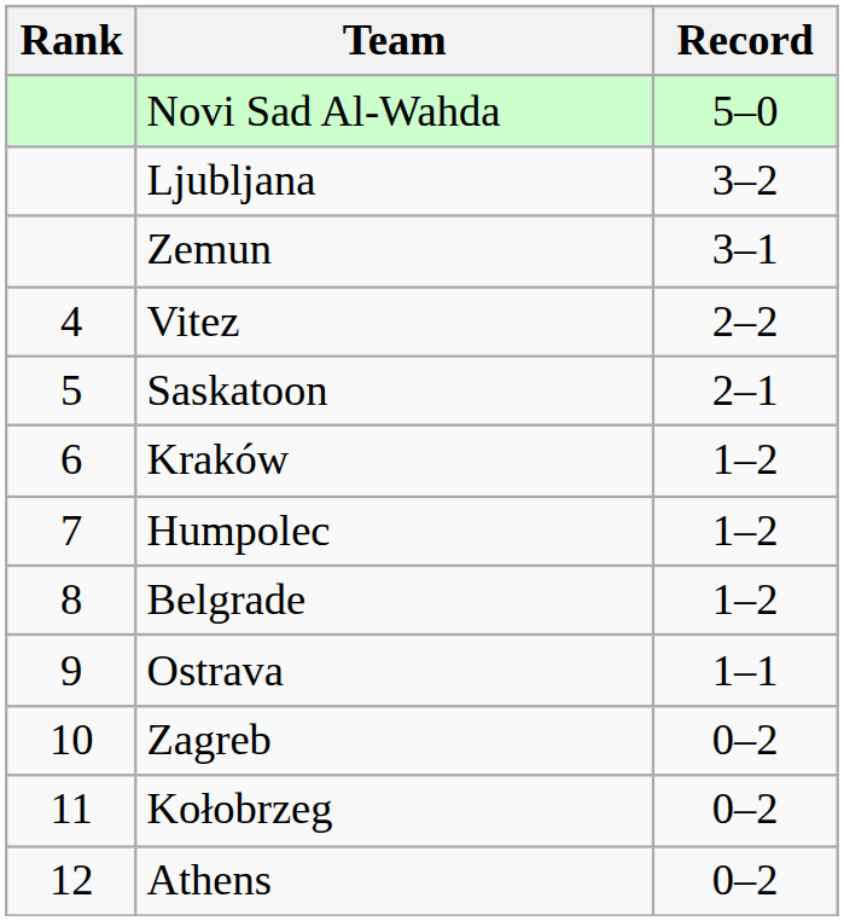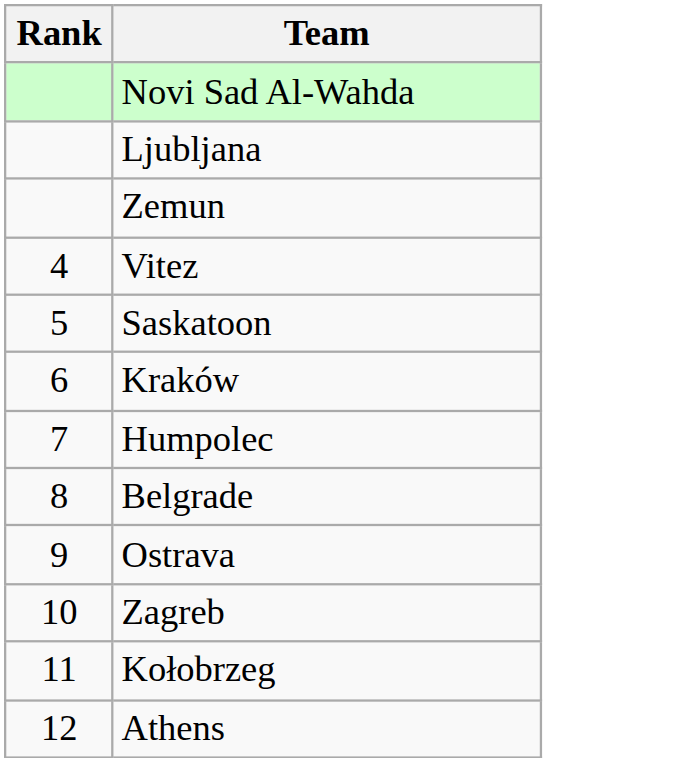- column: Record | 5–0 | 3–2 | 3–1 | 2–2 | 2–1 | 1–2 | 1–2 | 1–2 | 1–1 | 0–2 | 0–2 | 0–2
